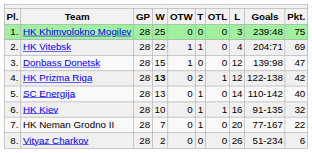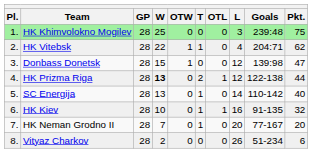HK Vitebsk | Pkt.: 69 -> 62
HK Prizma Riga | Pkt.: 42 -> 44
HK Neman Grodno II | Pkt.: 22 -> 20
